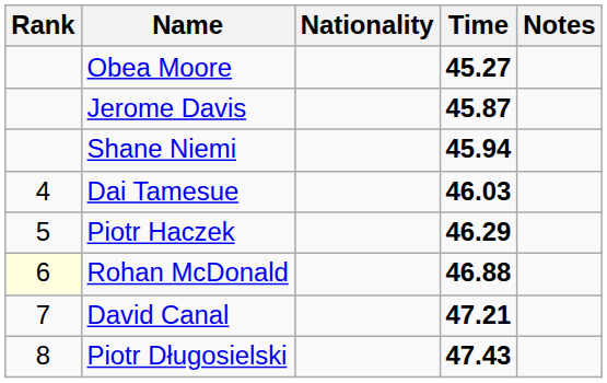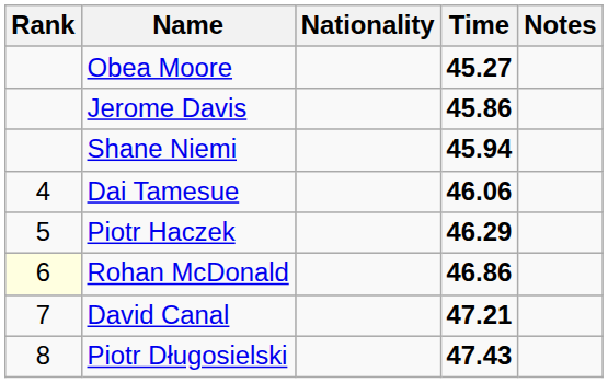Jerome Davis | Time: 45.87 -> 45.86
Dai Tamesue | Time: 46.03 -> 46.06
Rohan McDonald | Time: 46.88 -> 46.86
